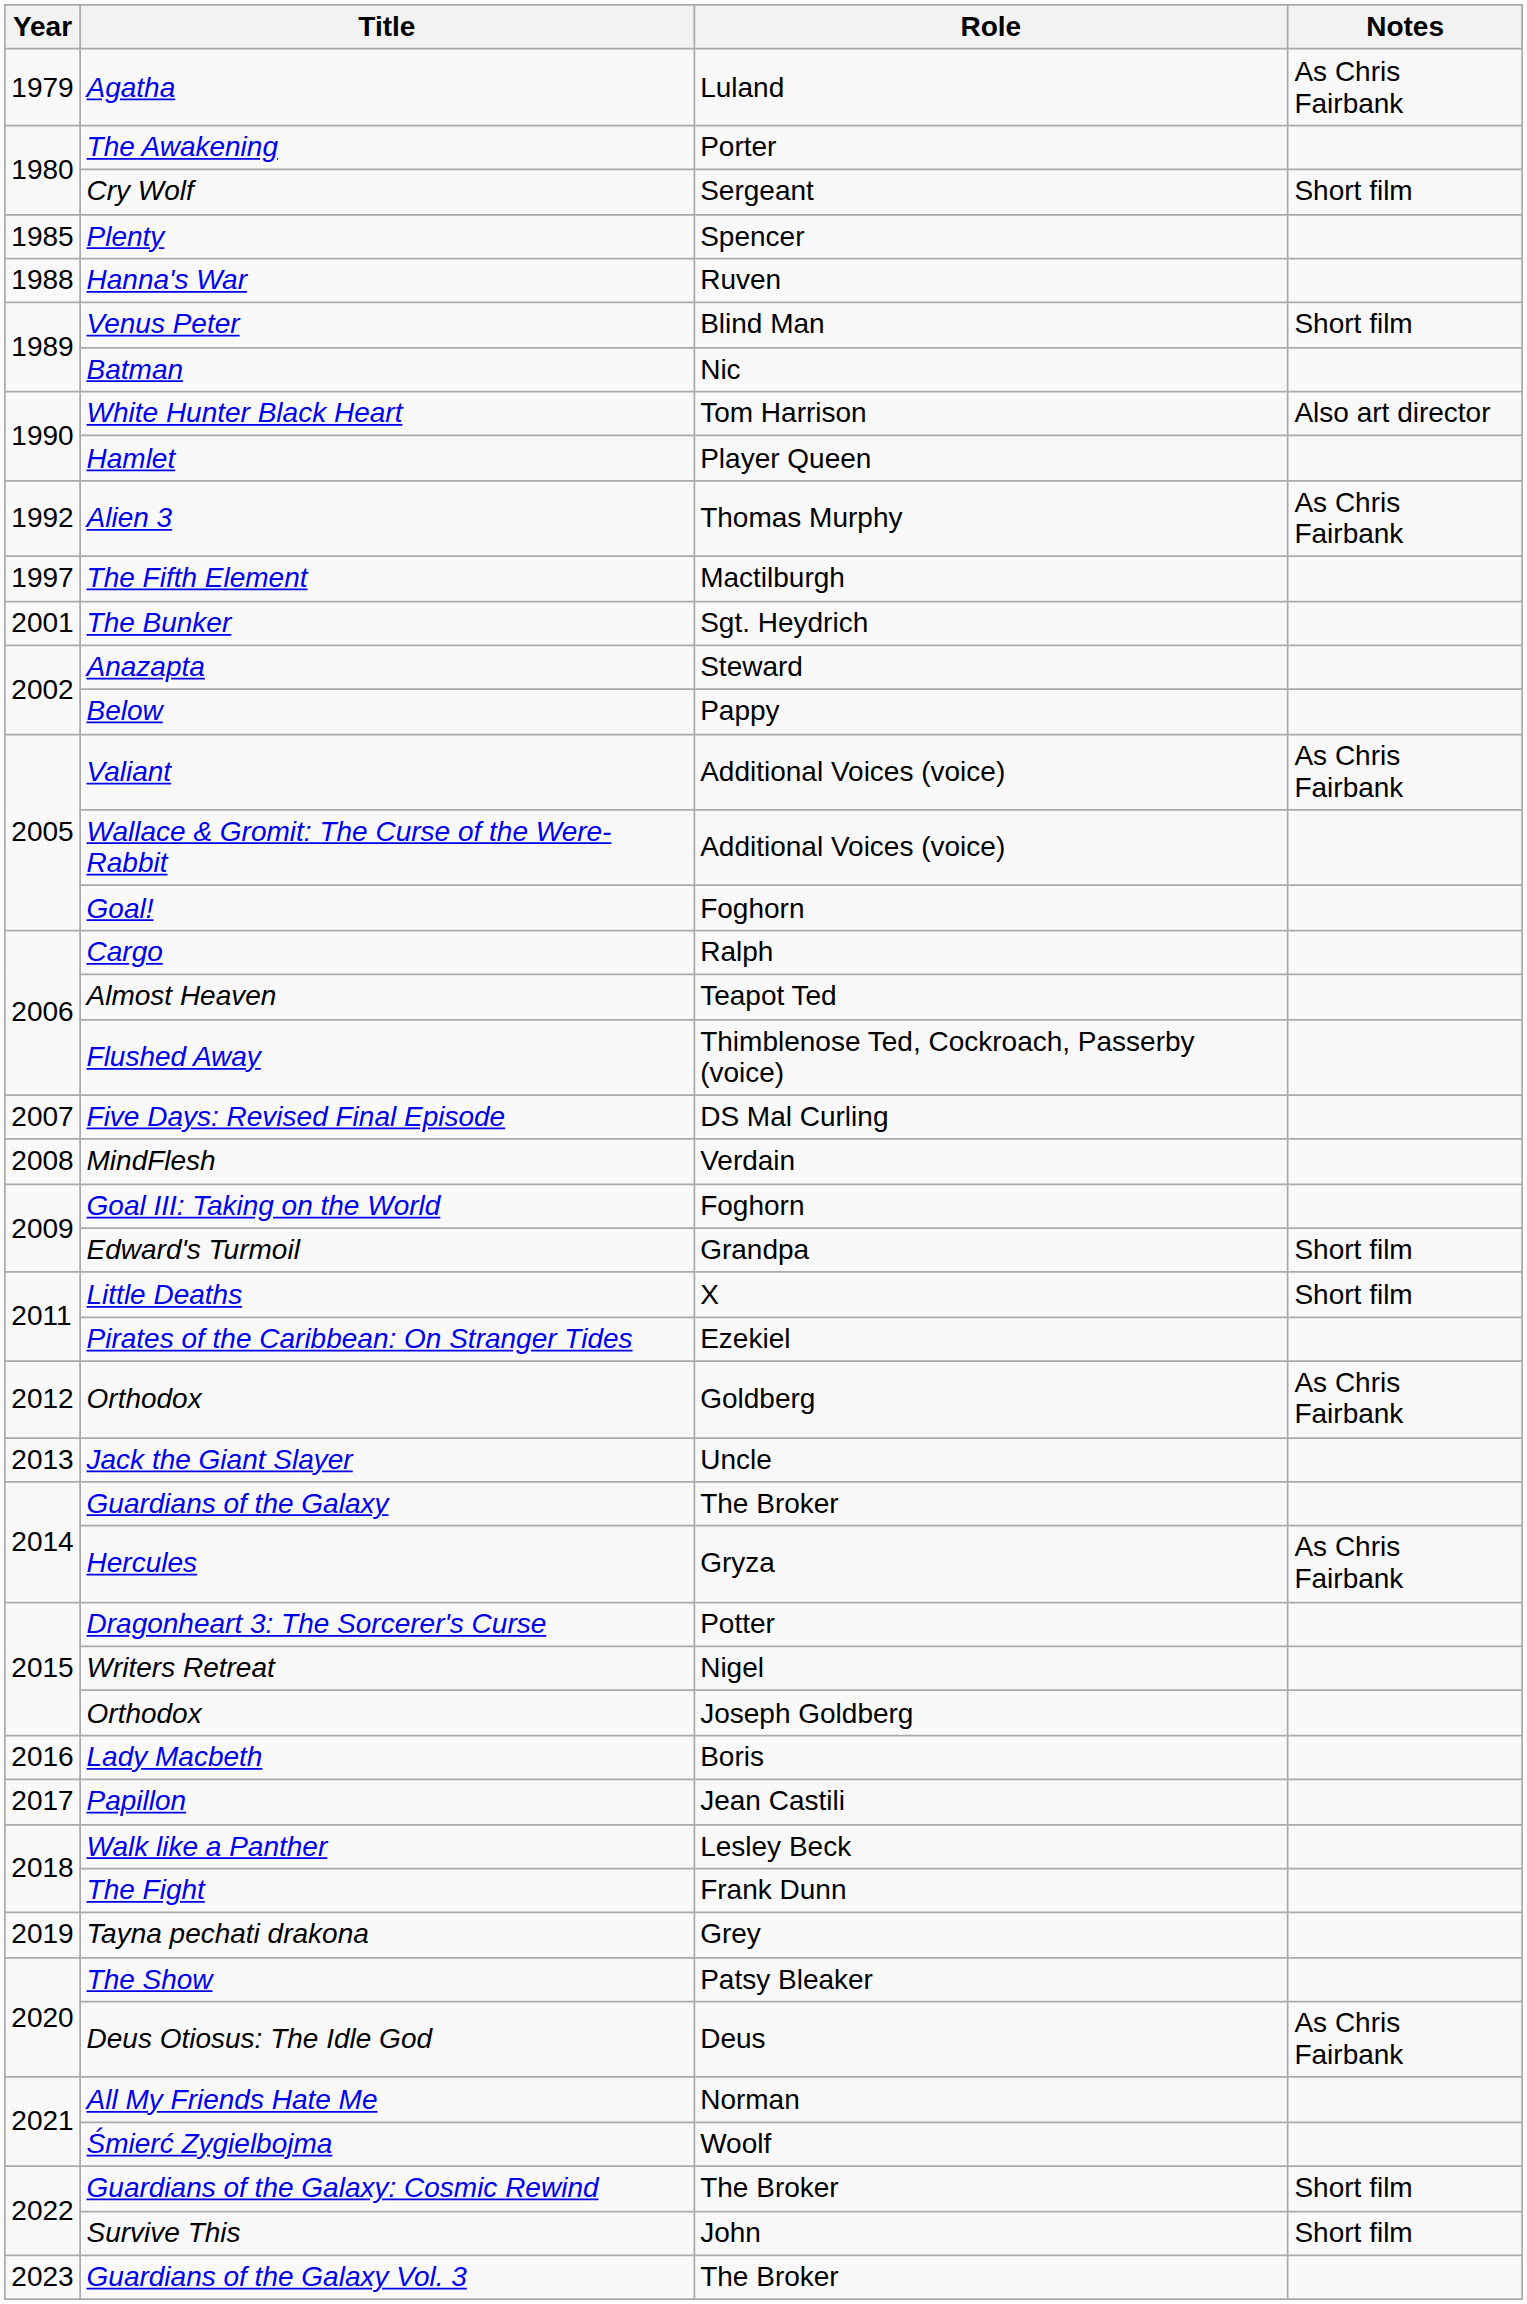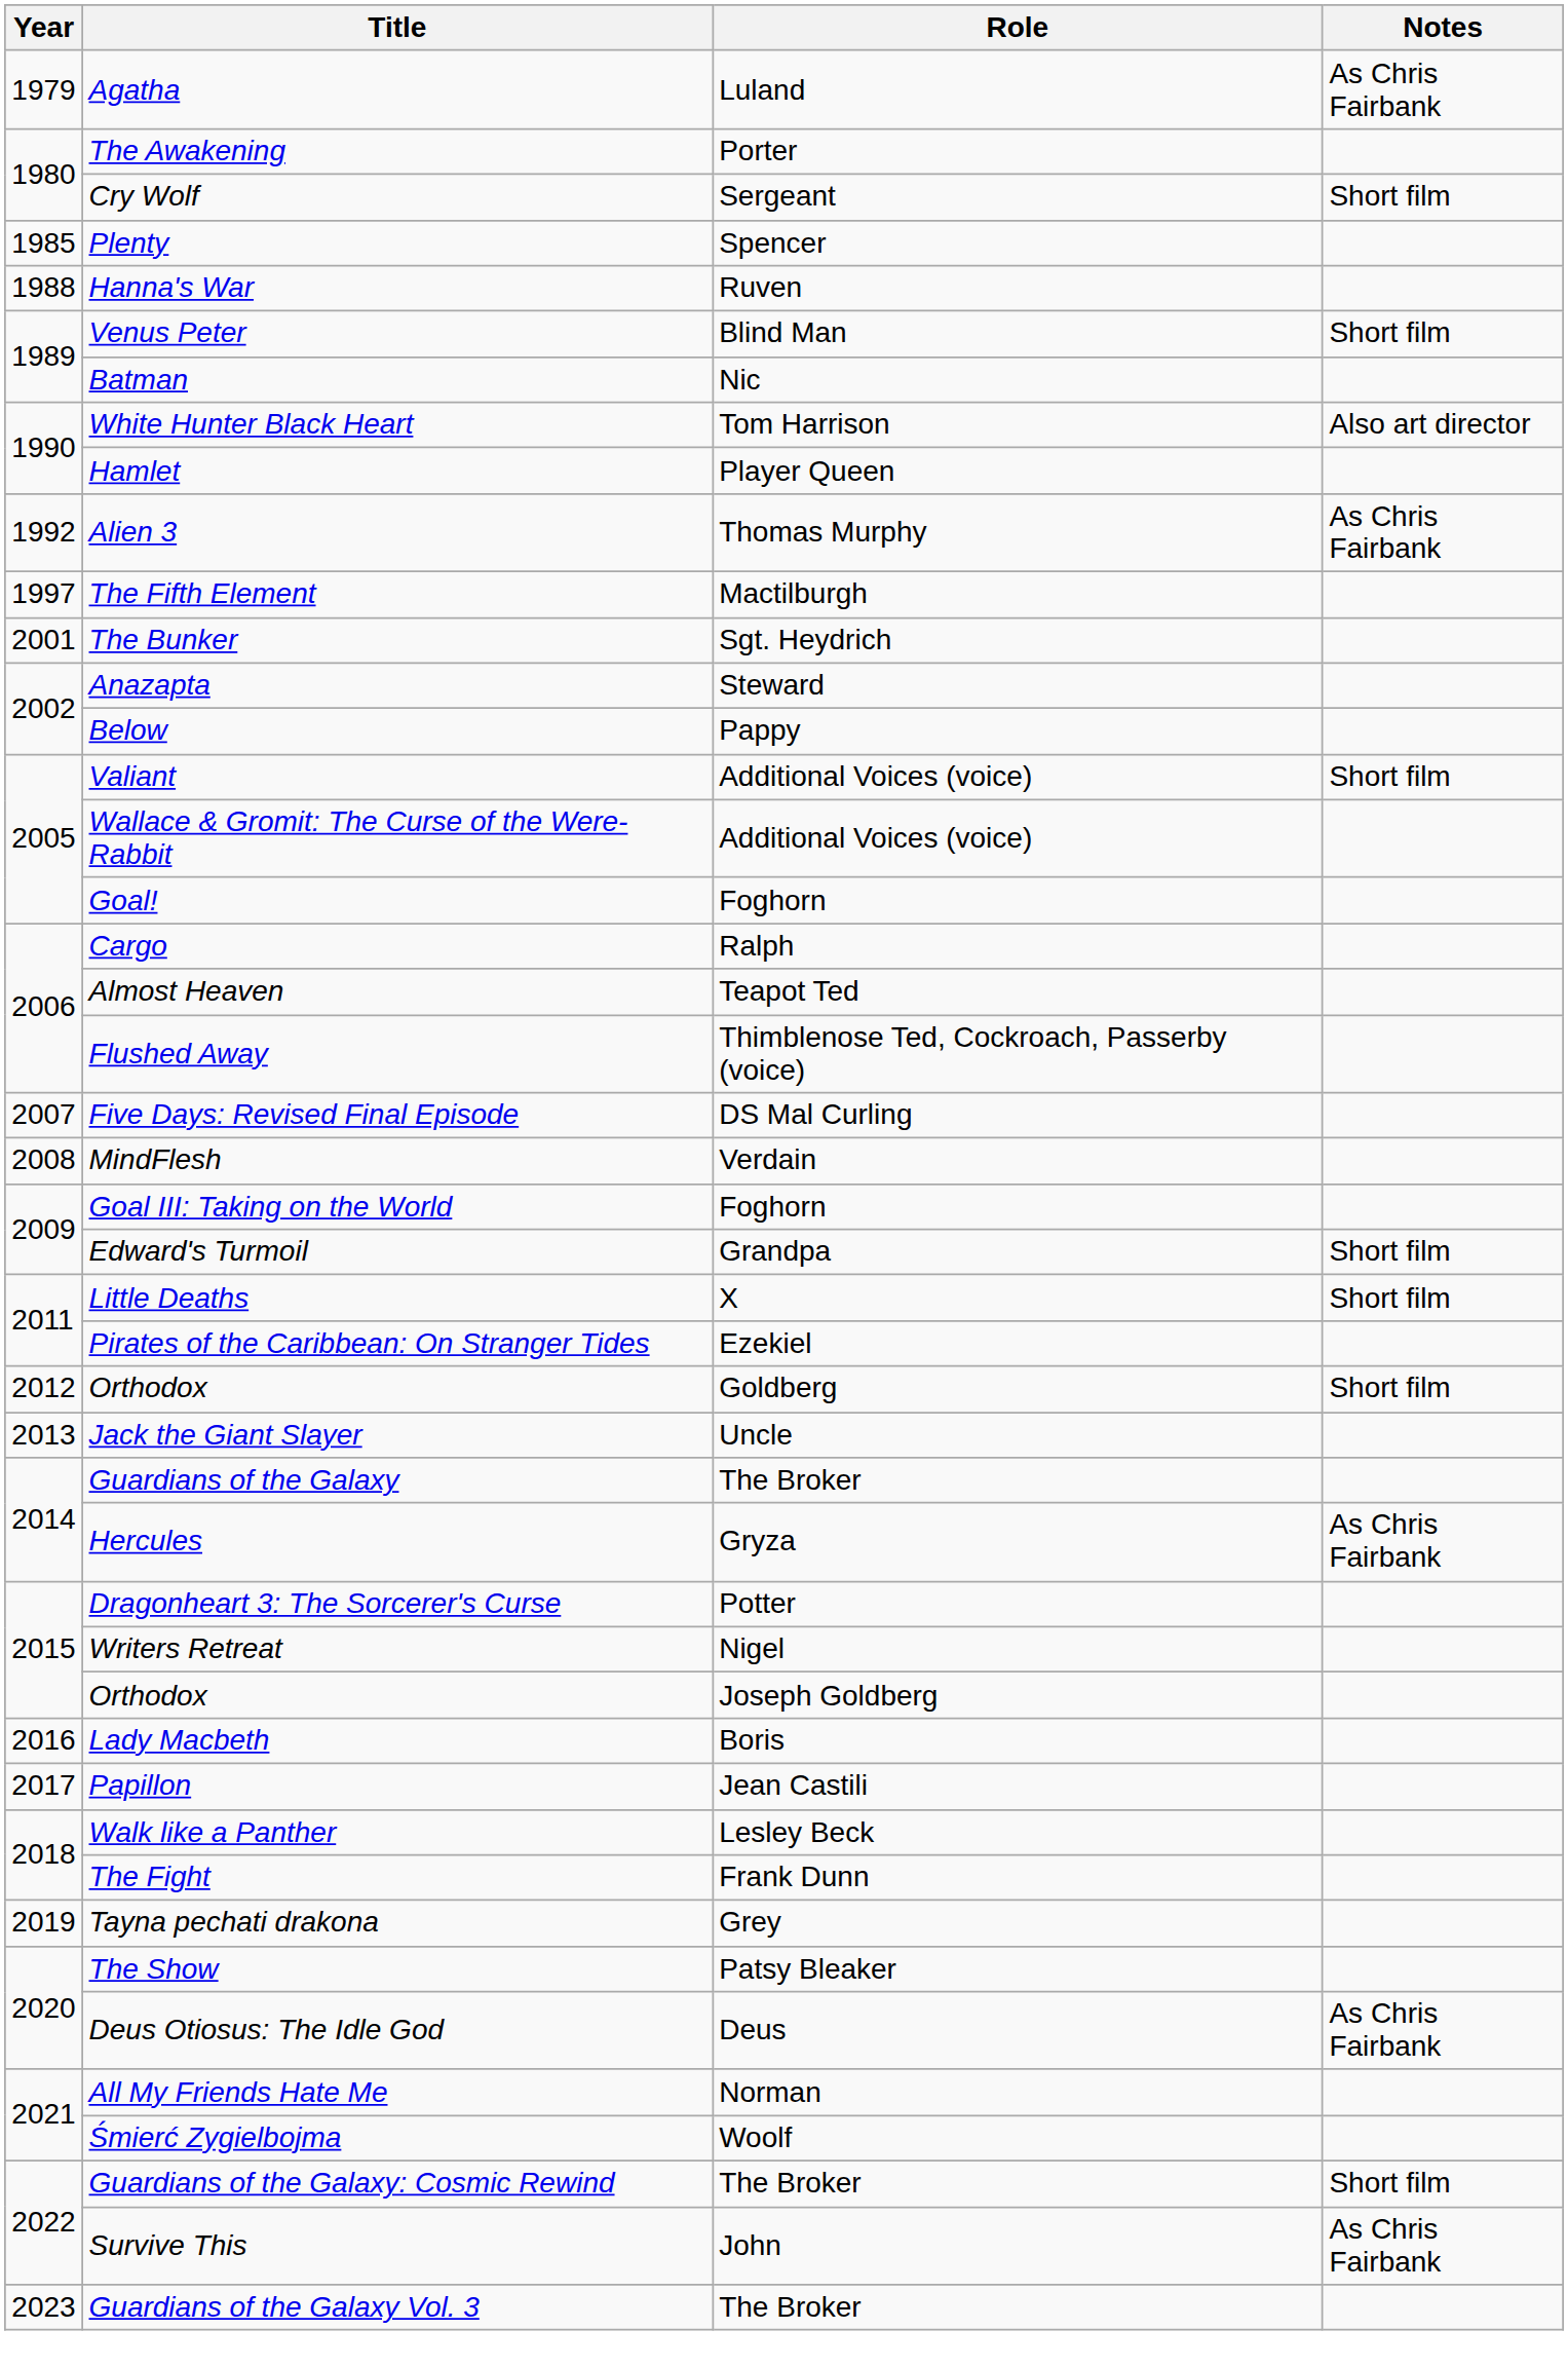Valiant | Notes: As Chris Fairbank -> Short film
Orthodox / Goldberg | Notes: As Chris Fairbank -> Short film
Survive This | Notes: Short film -> As Chris Fairbank
